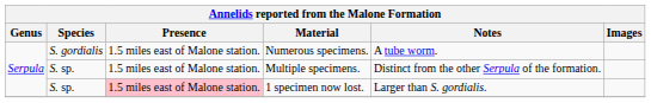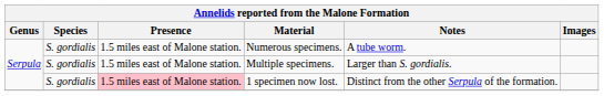Multiple specimens. | Species: S. sp. -> S. gordialis
Multiple specimens. | Notes: Distinct from the other Serpula of the formation. -> Larger than S. gordialis.
1 specimen now lost. | Species: S. sp. -> S. gordialis
1 specimen now lost. | Notes: Larger than S. gordialis. -> Distinct from the other Serpula of the formation.
